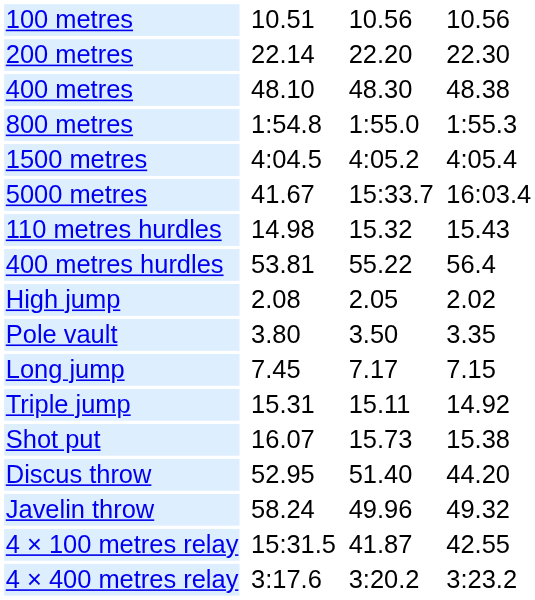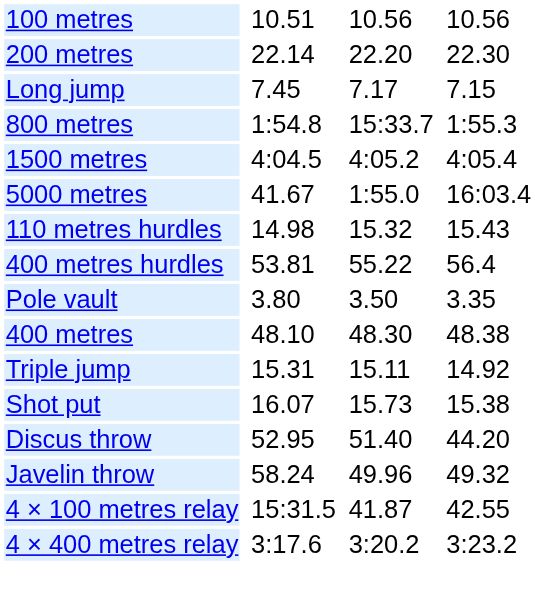rows swapped: 400 metres <-> Long jump
800 metres | column 5: 1:55.0 -> 15:33.7
5000 metres | column 5: 15:33.7 -> 1:55.0
- row: High jump | 2.08 | 2.05 | 2.02
